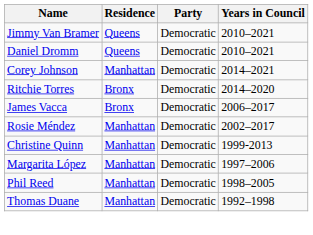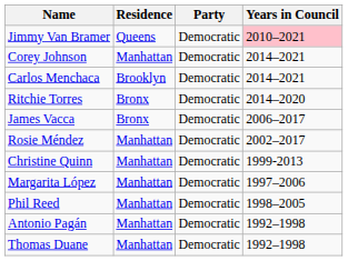Jimmy Van Bramer | Years in Council: no background -> pink background
- row: Daniel Dromm | Queens | Democratic | 2010–2021
+ row: Carlos Menchaca | Brooklyn | Democratic | 2014–2021
+ row: Antonio Pagán | Manhattan | Democratic | 1992–1998
